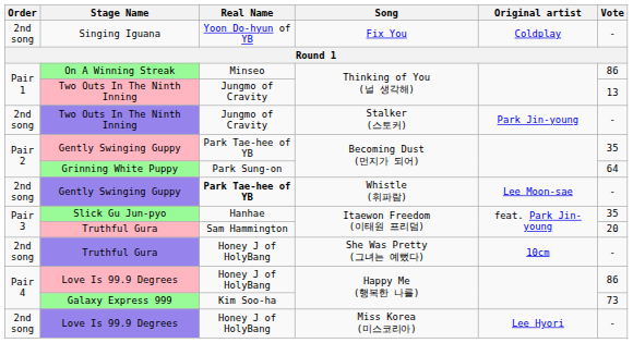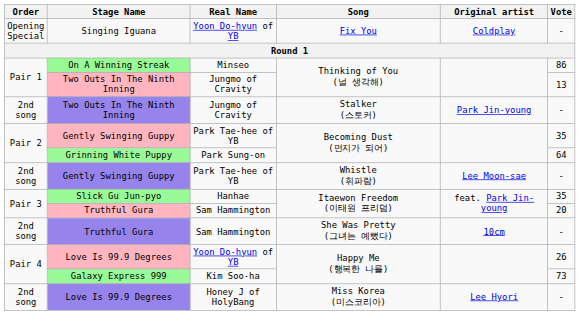Singing Iguana | Order: 2nd song -> Opening Special
Gently Swinging Guppy / Whistle (휘파람) | Real Name: bold -> normal
Truthful Gura / She Was Pretty (그녀는 예뻤다) | Real Name: Honey J of HolyBang -> Sam Hammington
Love Is 99.9 Degrees / Happy Me (행복한 나를) | Real Name: Honey J of HolyBang -> Yoon Do-hyun of YB
Love Is 99.9 Degrees / Happy Me (행복한 나를) | Vote: 86 -> 26
